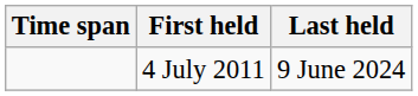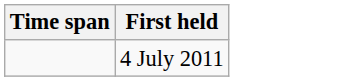- column: Last held | 9 June 2024
